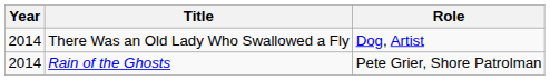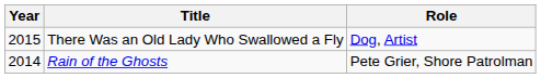There Was an Old Lady Who Swallowed a Fly | Year: 2014 -> 2015
